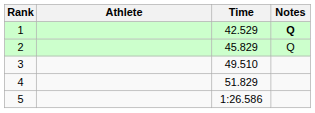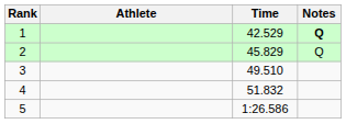4 | Time: 51.829 -> 51.832
